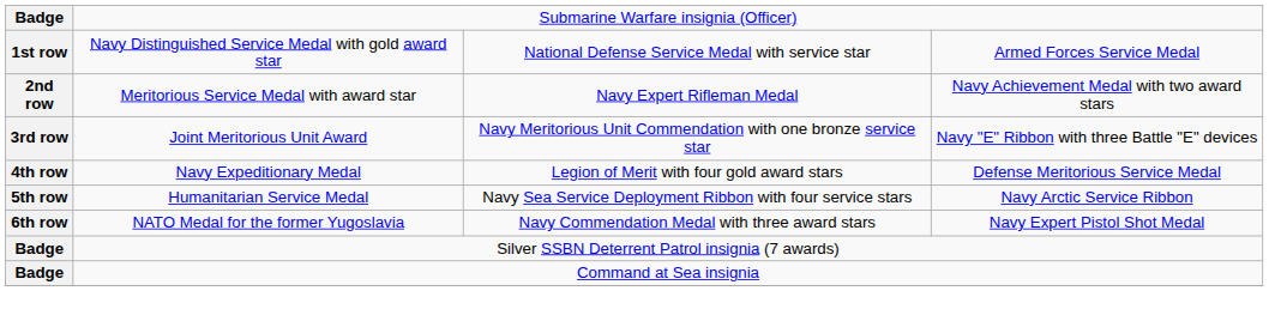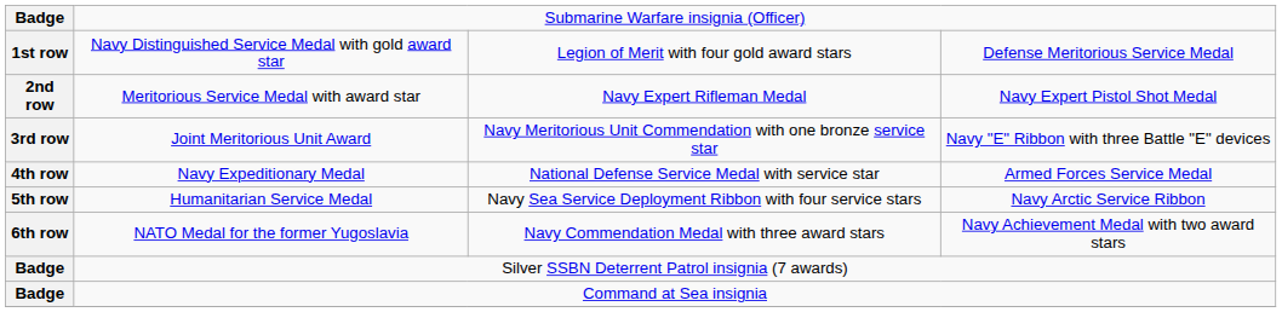Navy Distinguished Service Medal with gold award star | column 3: National Defense Service Medal with service star -> Legion of Merit with four gold award stars
Navy Distinguished Service Medal with gold award star | column 4: Armed Forces Service Medal -> Defense Meritorious Service Medal
Meritorious Service Medal with award star | column 4: Navy Achievement Medal with two award stars -> Navy Expert Pistol Shot Medal
Navy Expeditionary Medal | column 3: Legion of Merit with four gold award stars -> National Defense Service Medal with service star
Navy Expeditionary Medal | column 4: Defense Meritorious Service Medal -> Armed Forces Service Medal
NATO Medal for the former Yugoslavia | column 4: Navy Expert Pistol Shot Medal -> Navy Achievement Medal with two award stars
